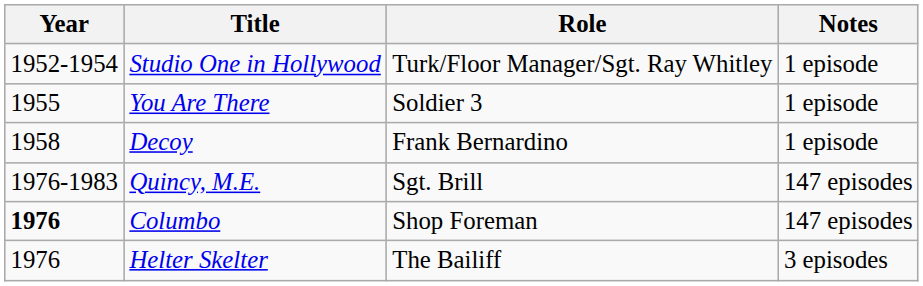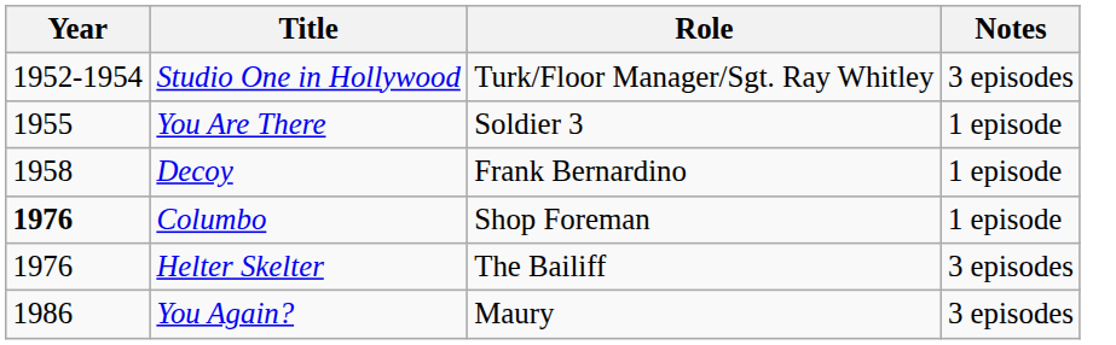Studio One in Hollywood | Notes: 1 episode -> 3 episodes
- row: 1976-1983 | Quincy, M.E. | Sgt. Brill | 147 episodes
Columbo | Notes: 147 episodes -> 1 episode
+ row: 1986 | You Again? | Maury | 3 episodes
